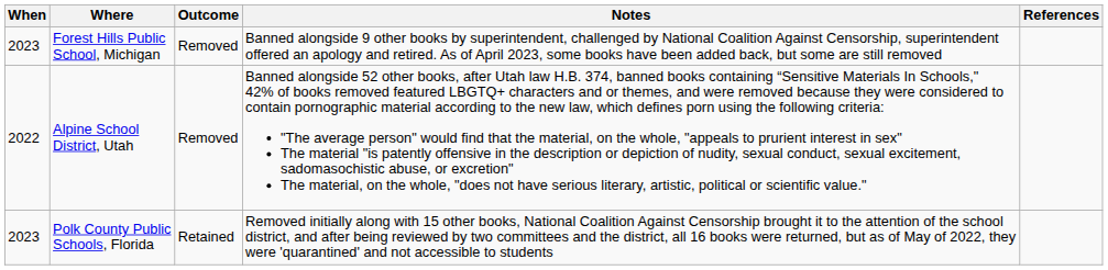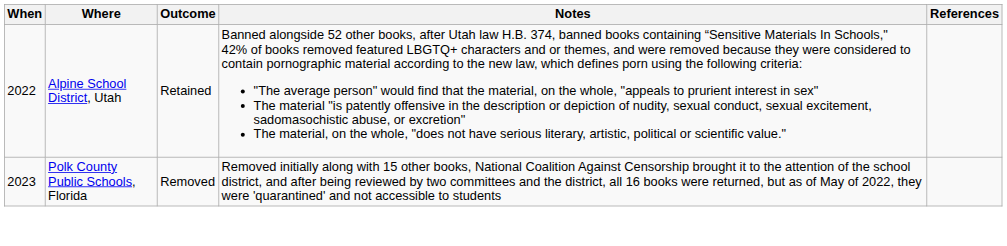- row: 2023 | Forest Hills Public School, Michigan | Removed | Banned alongside 9 other books by superintendent, challenged by National Coalition Against Censorship, superintendent offered an apology and retired. As of April 2023, some books have been added back, but some are still removed
Alpine School District, Utah | Outcome: Removed -> Retained
Polk County Public Schools, Florida | Outcome: Retained -> Removed
